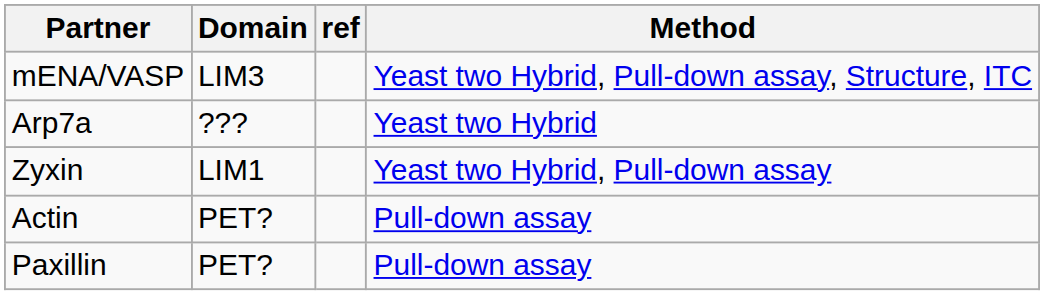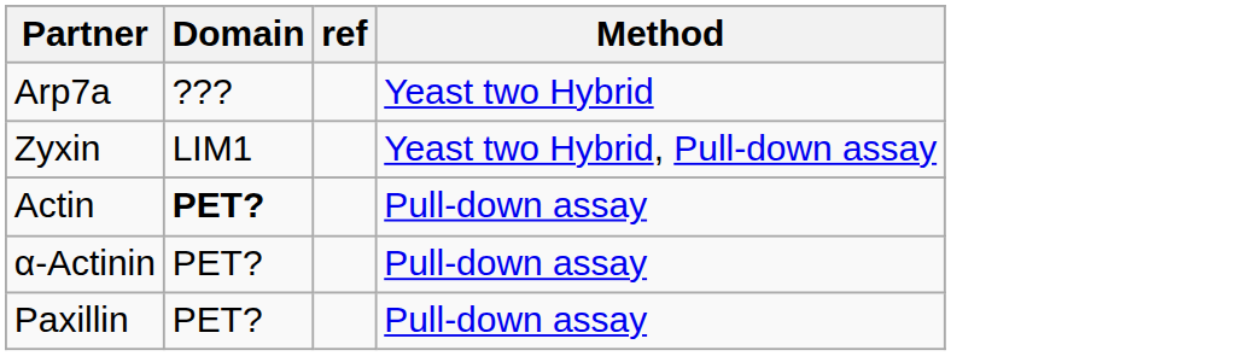- row: mENA/VASP | LIM3 | Yeast two Hybrid, Pull-down assay, Structure, ITC
Actin | Domain: normal -> bold
+ row: α-Actinin | PET? | Pull-down assay
